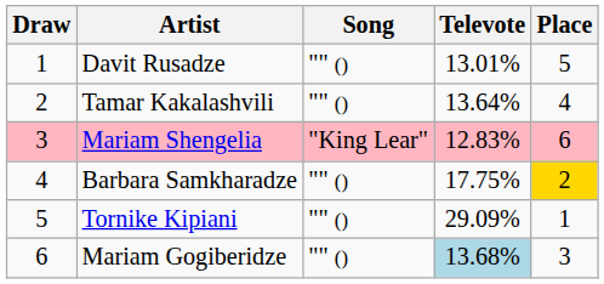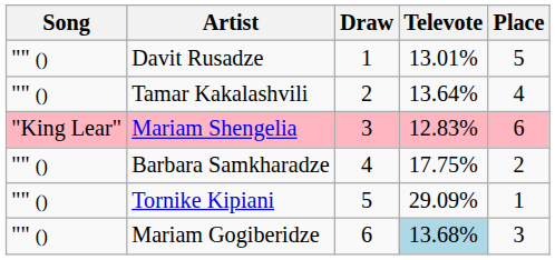columns swapped: Draw <-> Song
Barbara Samkharadze | Place: gold background -> no background
